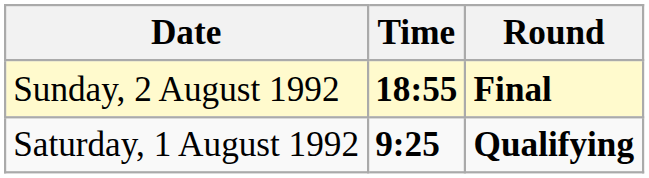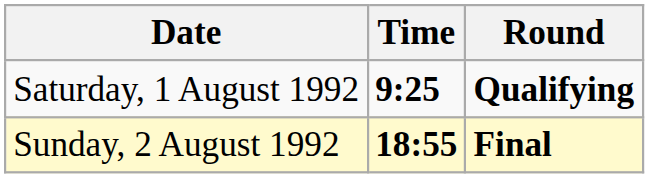rows swapped: Saturday, 1 August 1992 <-> Sunday, 2 August 1992
